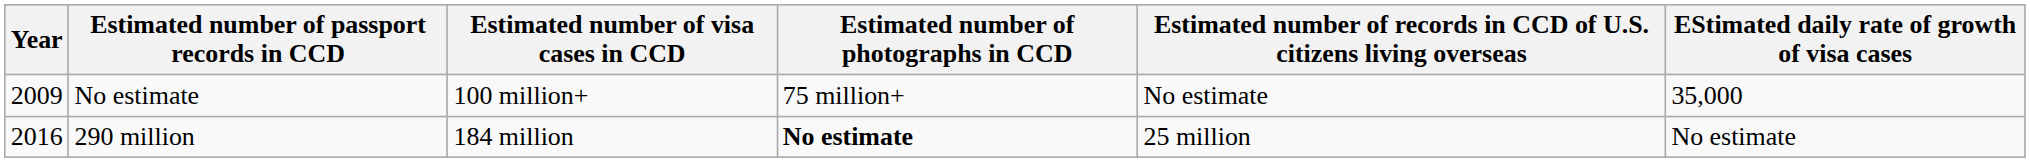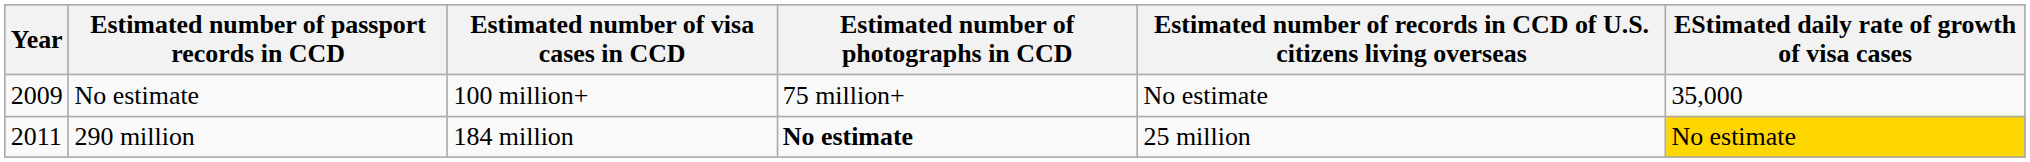290 million | Year: 2016 -> 2011
290 million | EStimated daily rate of growth of visa cases: no background -> gold background
